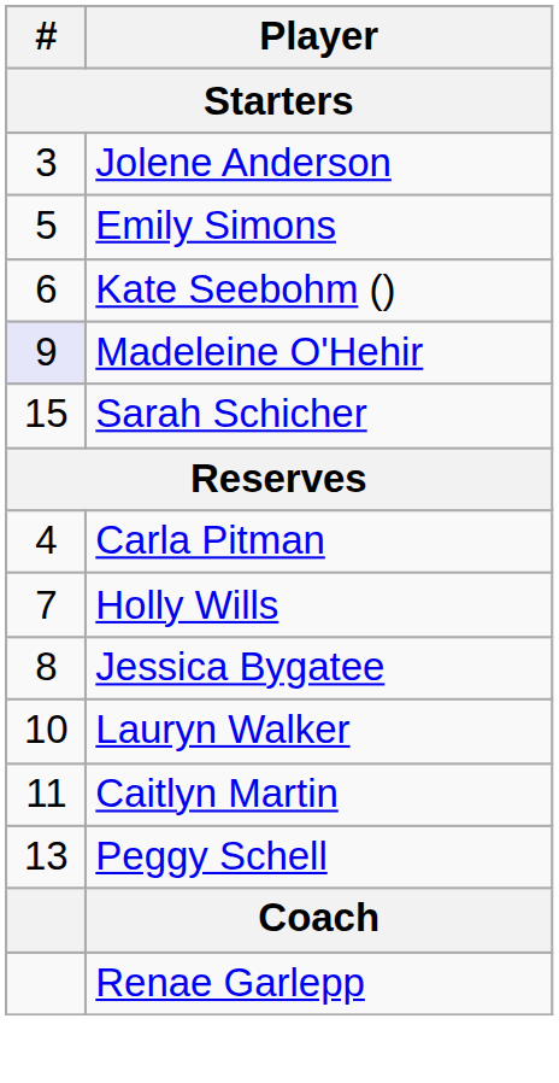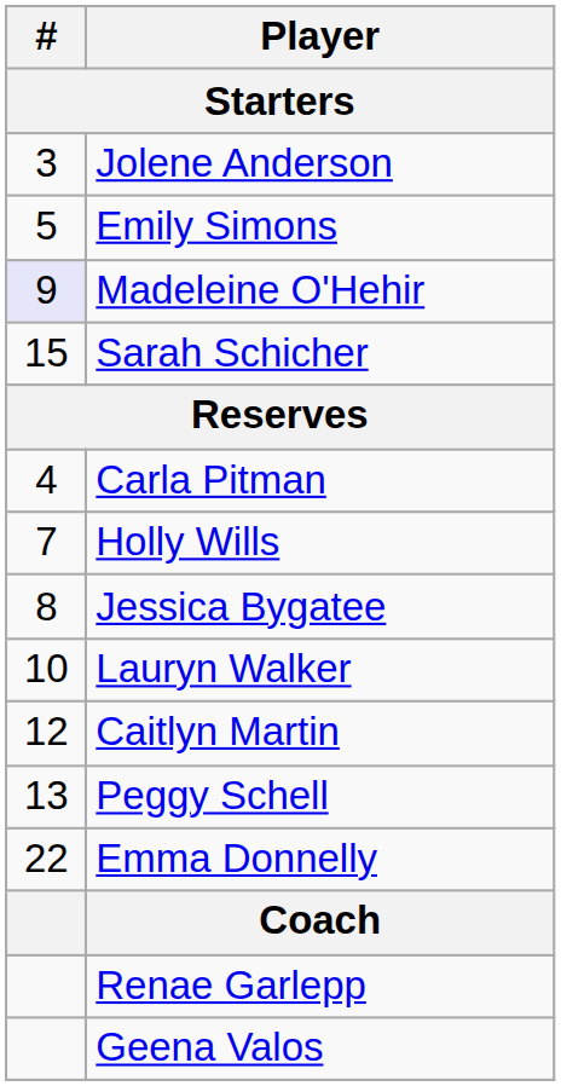- row: 6 | Kate Seebohm ()
Caitlyn Martin | #: 11 -> 12
+ row: 22 | Emma Donnelly
+ row: Geena Valos
